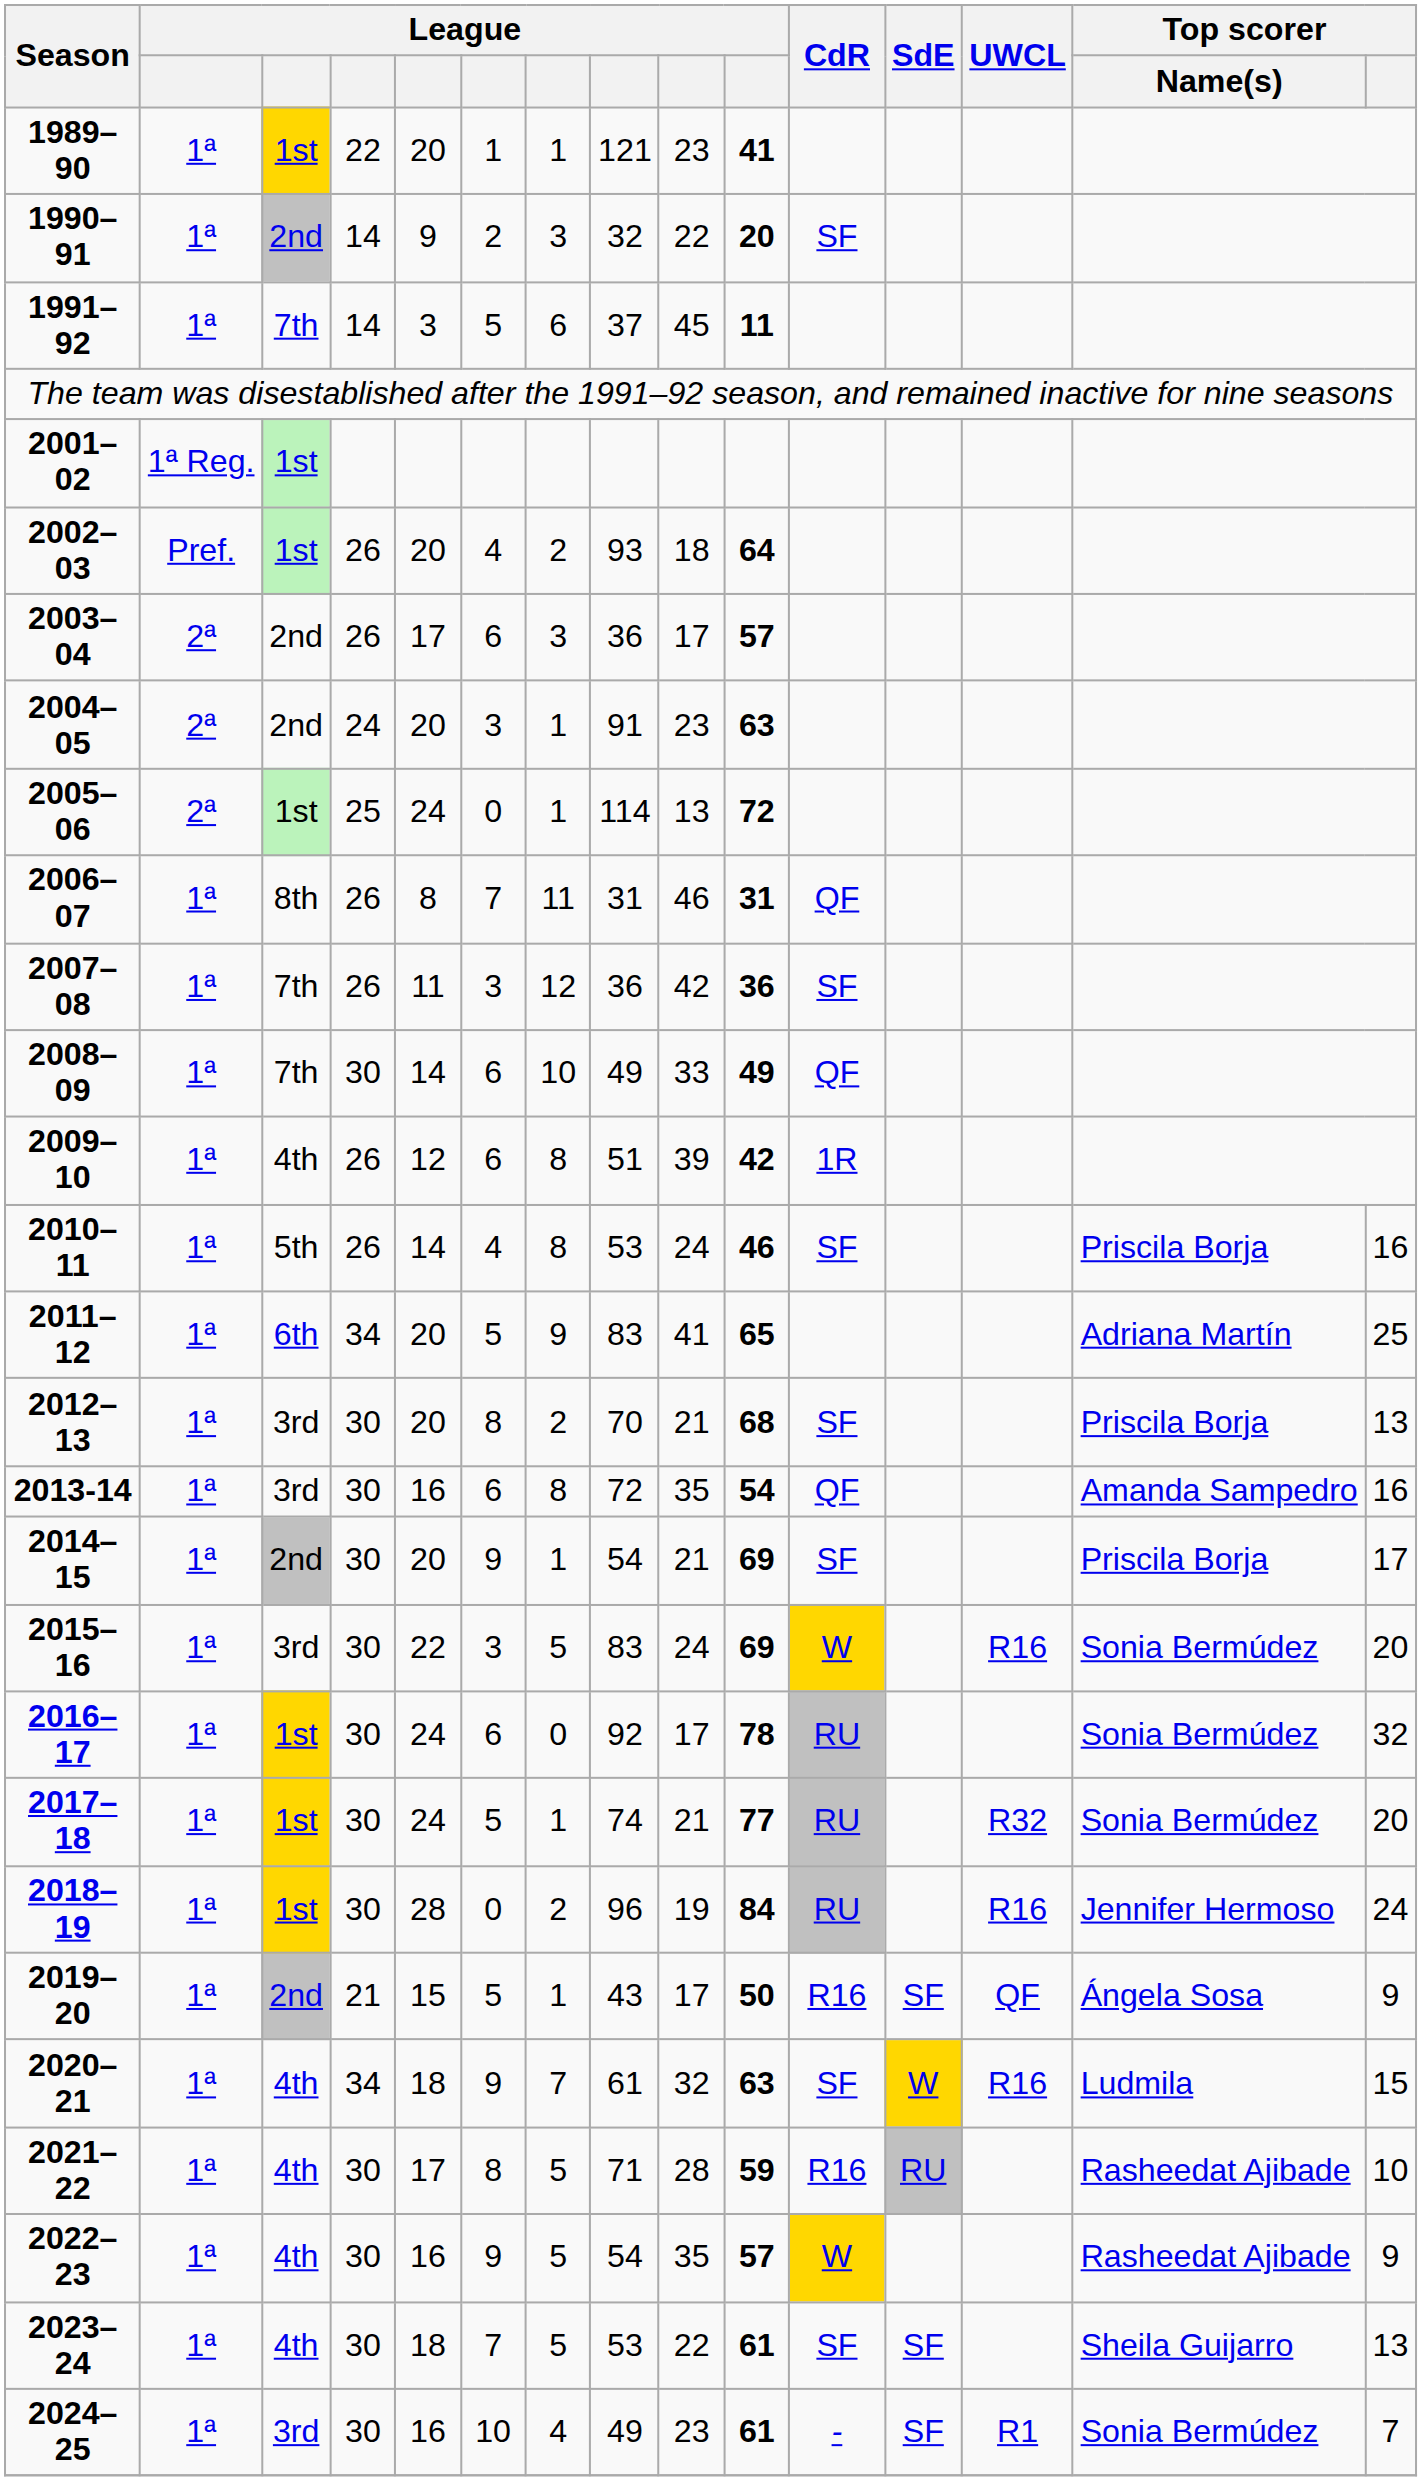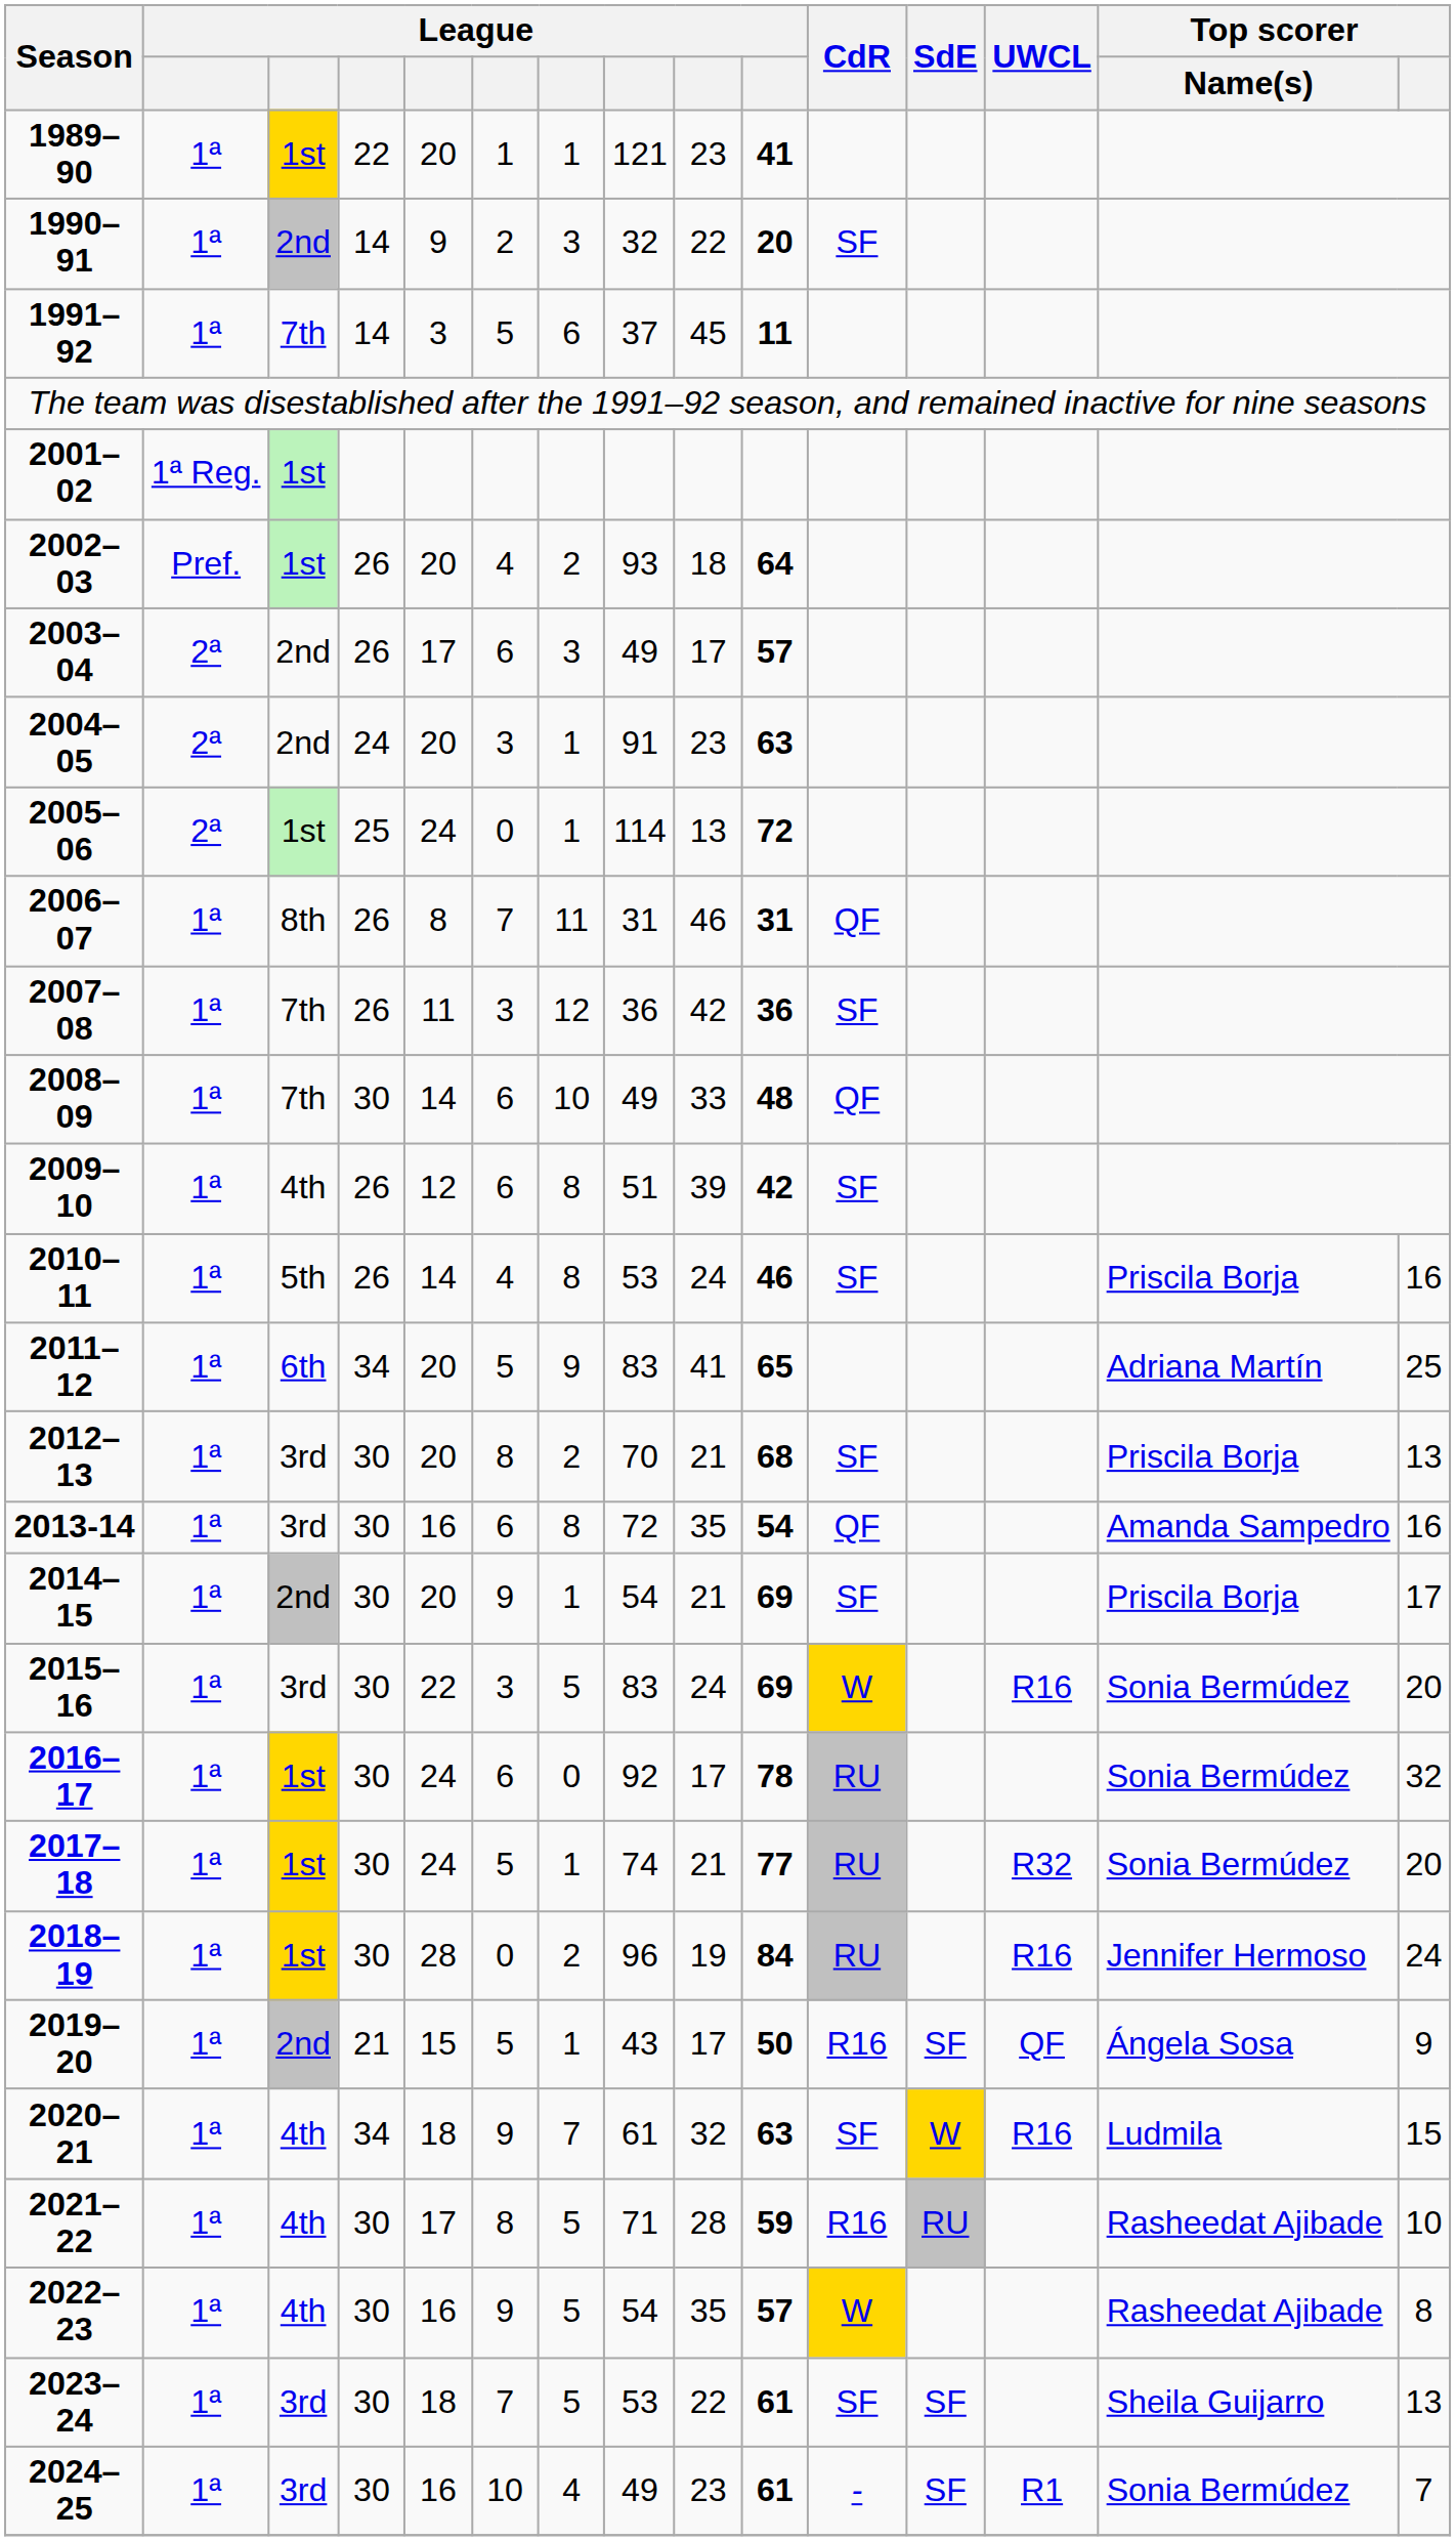2003–04 | column 8: 36 -> 49
2008–09 | column 10: 49 -> 48
2009–10 | CdR: 1R -> SF
2022–23 | Top scorer: 9 -> 8
2023–24 | column 3: 4th -> 3rd
